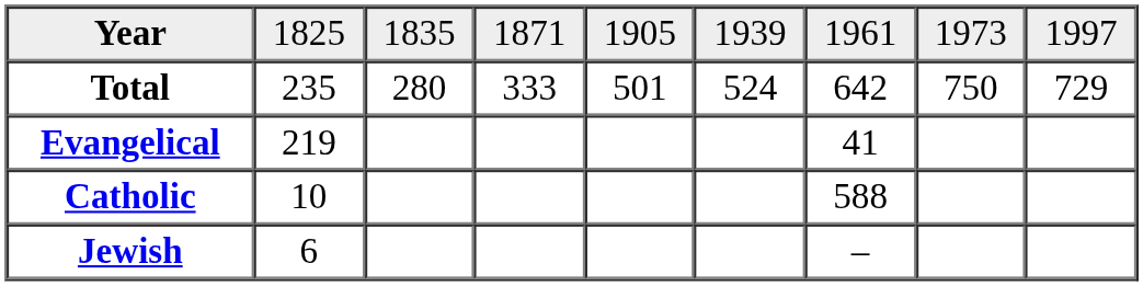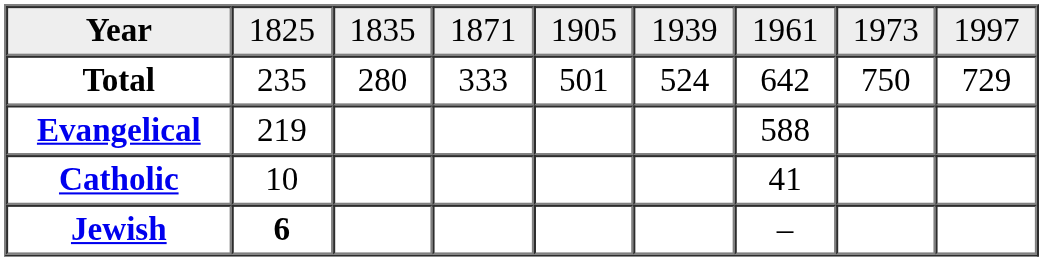Evangelical | column 7: 41 -> 588
Catholic | column 7: 588 -> 41
Jewish | column 2: normal -> bold
